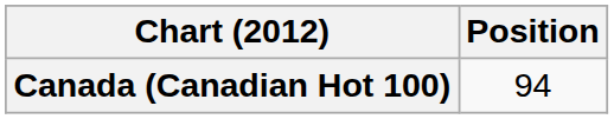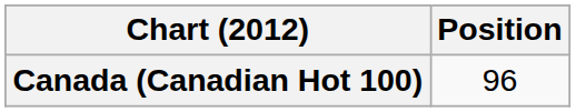Canada (Canadian Hot 100) | Position: 94 -> 96
